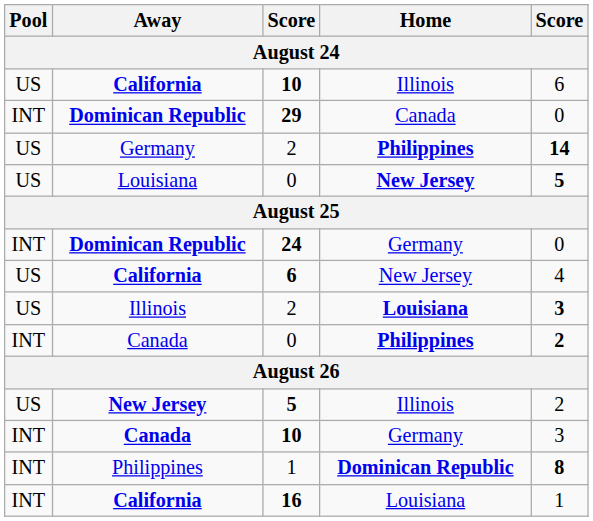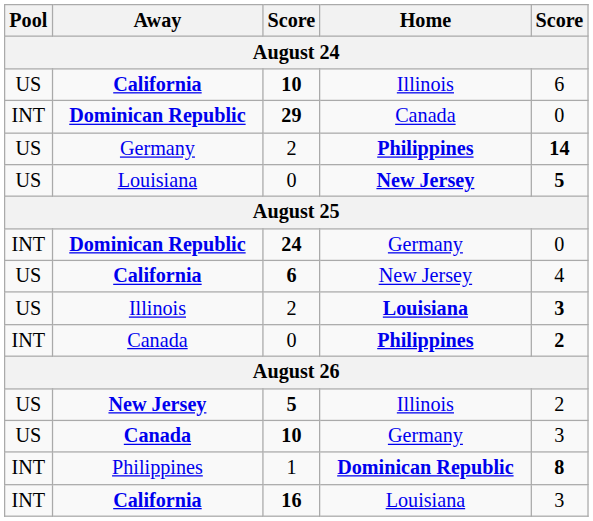Canada / 10 | Pool: INT -> US
16 | column 5: 1 -> 3
